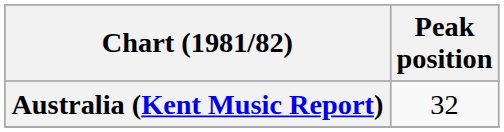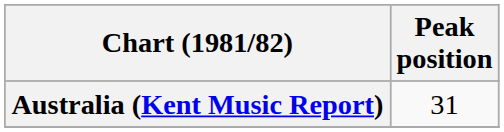Australia (Kent Music Report) | Peak position: 32 -> 31
